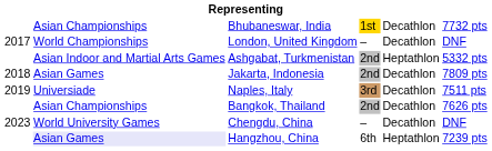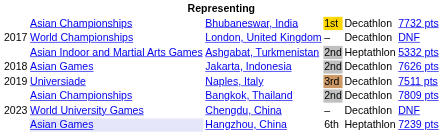Jakarta, Indonesia | column 6: 7809 pts -> 7626 pts
Bangkok, Thailand | column 6: 7626 pts -> 7809 pts
